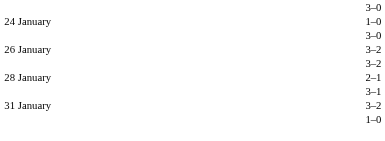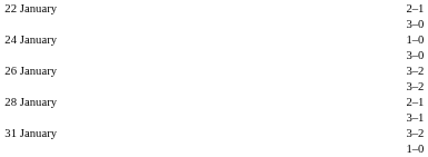+ row: 22 January | 2–1
